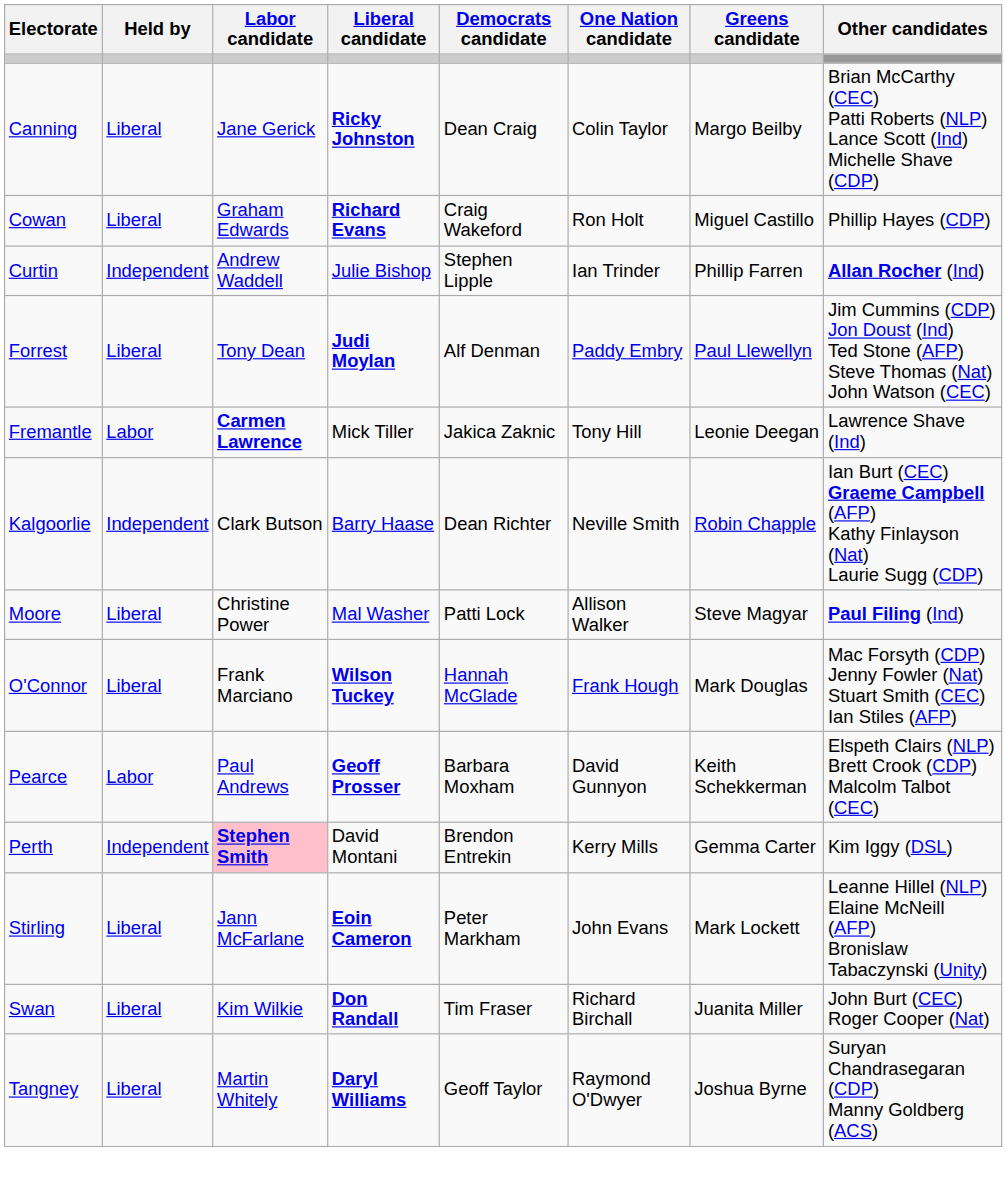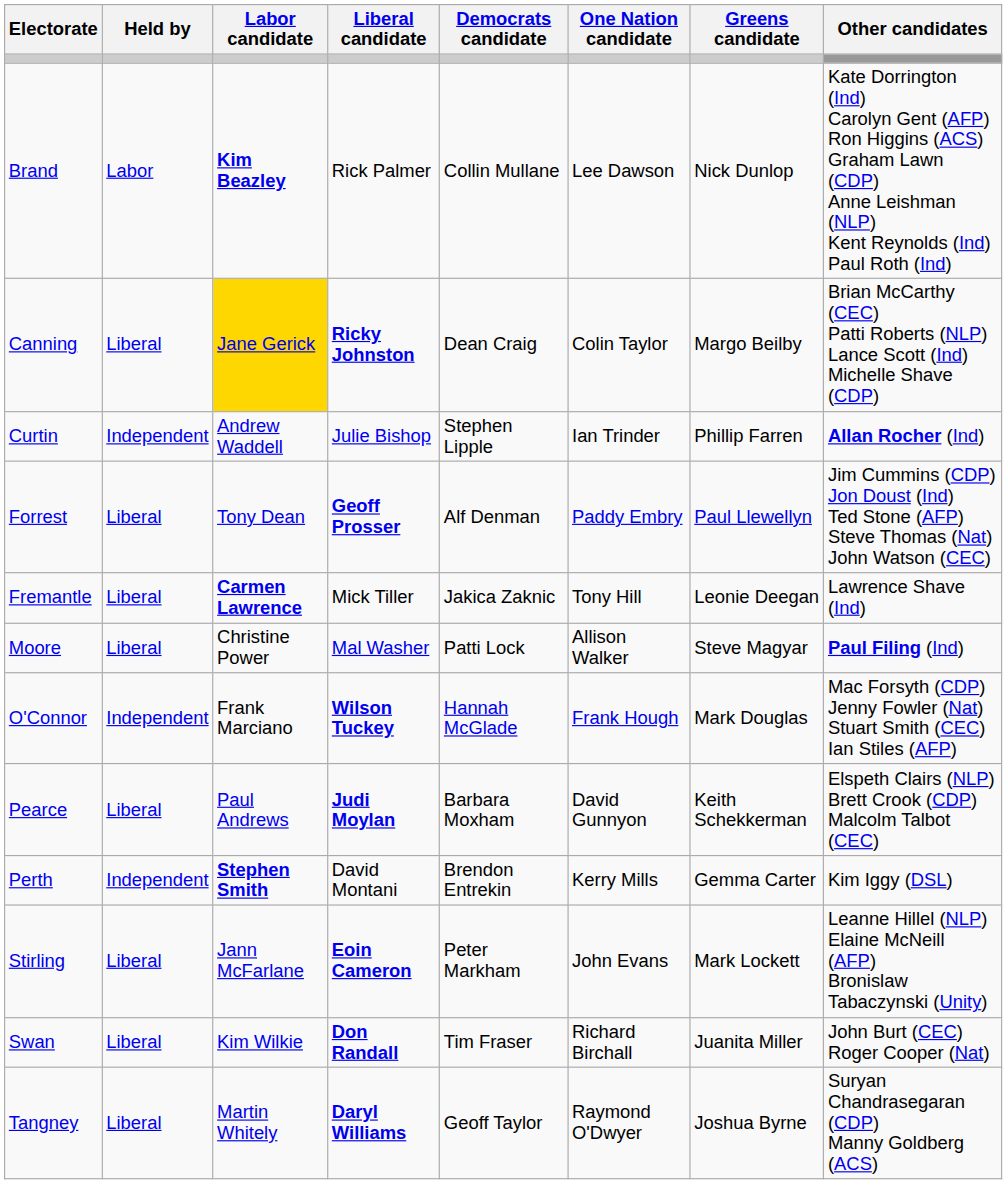+ row: Brand | Labor | Kim Beazley | Rick Palmer | Collin Mullane | Lee Dawson | Nick Dunlop | Kate Dorrington (Ind) Carolyn Gent (AFP) Ron Higgins (ACS) Graham Lawn (CDP) Anne Leishman (NLP) Kent Reynolds (Ind) Paul Roth (Ind)
Canning | Labor candidate: no background -> gold background
- row: Cowan | Liberal | Graham Edwards | Richard Evans | Craig Wakeford | Ron Holt | Miguel Castillo | Phillip Hayes (CDP)
Forrest | Liberal candidate: Judi Moylan -> Geoff Prosser
Fremantle | Held by: Labor -> Liberal
- row: Kalgoorlie | Independent | Clark Butson | Barry Haase | Dean Richter | Neville Smith | Robin Chapple | Ian Burt (CEC) Graeme Campbell (AFP) Kathy Finlayson (Nat) Laurie Sugg (CDP)
O'Connor | Held by: Liberal -> Independent
Pearce | Held by: Labor -> Liberal
Pearce | Liberal candidate: Geoff Prosser -> Judi Moylan
Perth | Labor candidate: pink background -> no background
